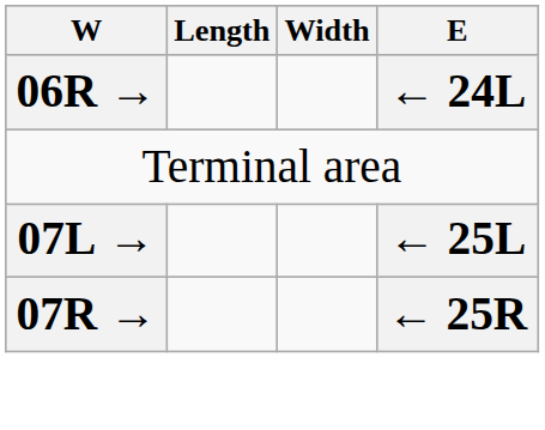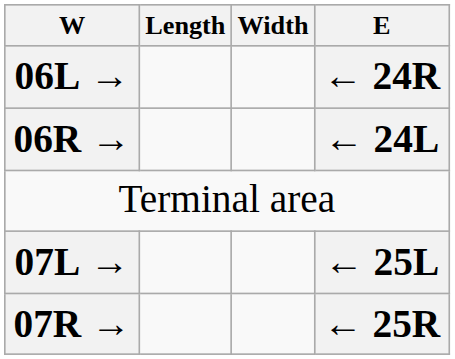+ row: 06L → | ← 24R
